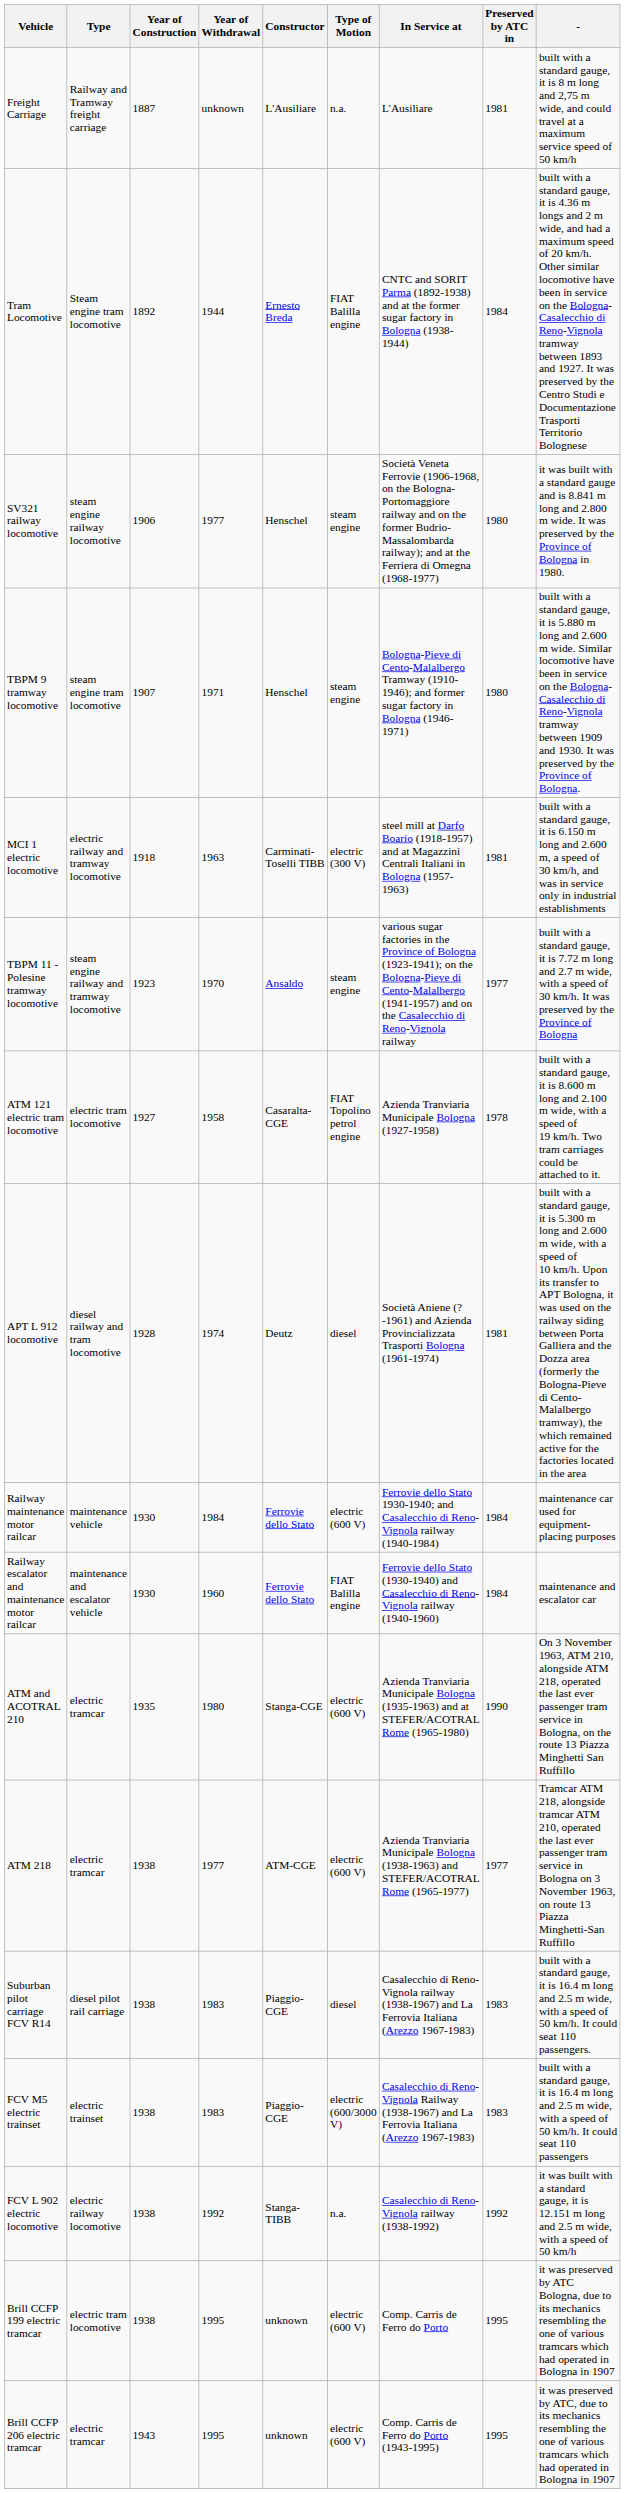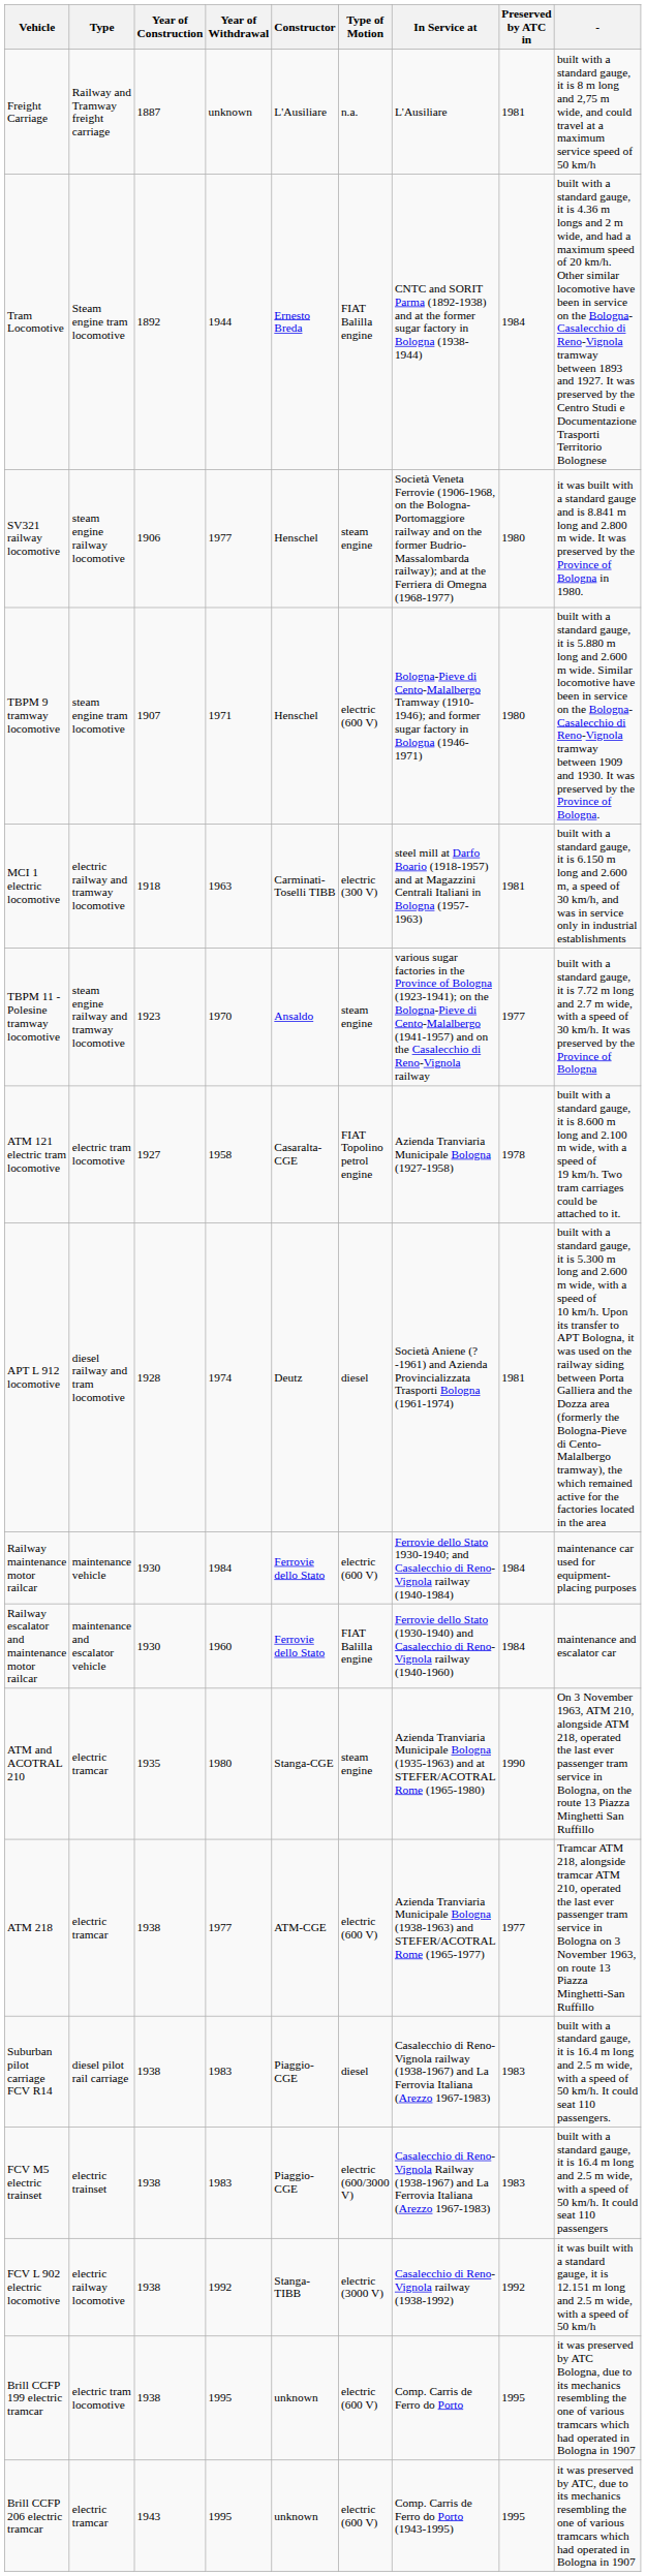TBPM 9 tramway locomotive | Type of Motion: steam engine -> electric (600 V)
ATM and ACOTRAL 210 | Type of Motion: electric (600 V) -> steam engine
FCV L 902 electric locomotive | Type of Motion: n.a. -> electric (3000 V)
